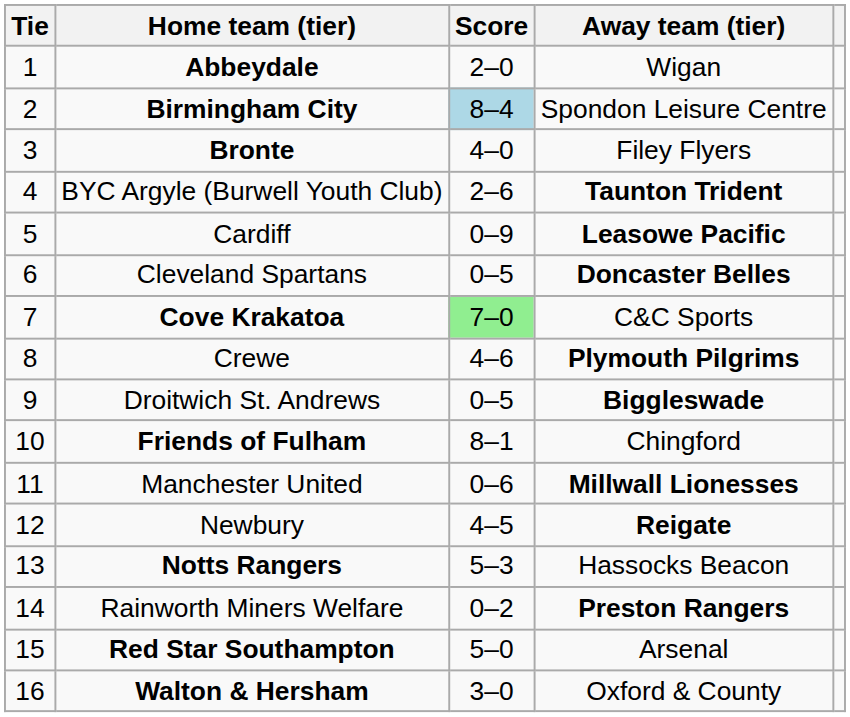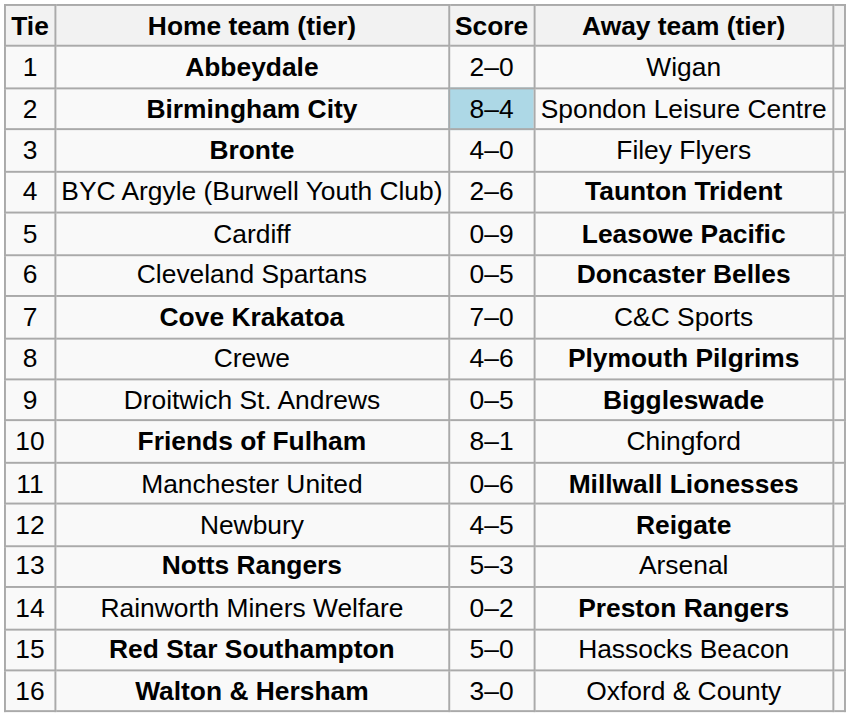Cove Krakatoa | Score: lightgreen background -> no background
Notts Rangers | Away team (tier): Hassocks Beacon -> Arsenal
Red Star Southampton | Away team (tier): Arsenal -> Hassocks Beacon
